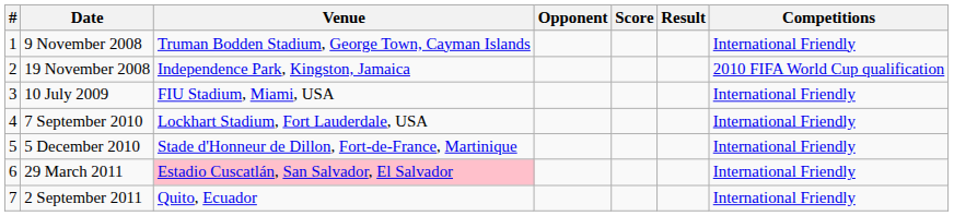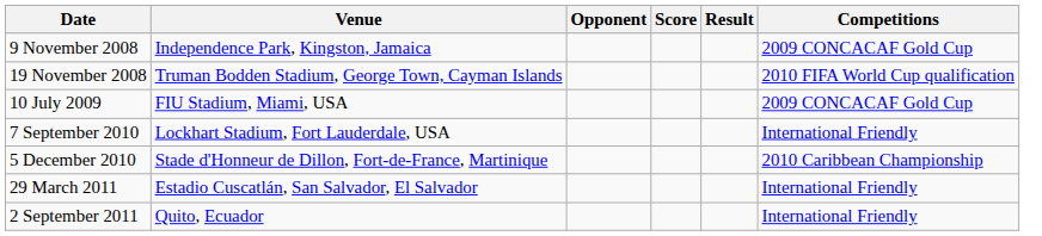- column: # | 1 | 2 | 3 | 4 | 5 | 6 | 7
9 November 2008 | Venue: Truman Bodden Stadium, George Town, Cayman Islands -> Independence Park, Kingston, Jamaica
9 November 2008 | Competitions: International Friendly -> 2009 CONCACAF Gold Cup
19 November 2008 | Venue: Independence Park, Kingston, Jamaica -> Truman Bodden Stadium, George Town, Cayman Islands
10 July 2009 | Competitions: International Friendly -> 2009 CONCACAF Gold Cup
5 December 2010 | Competitions: International Friendly -> 2010 Caribbean Championship
29 March 2011 | Venue: pink background -> no background
